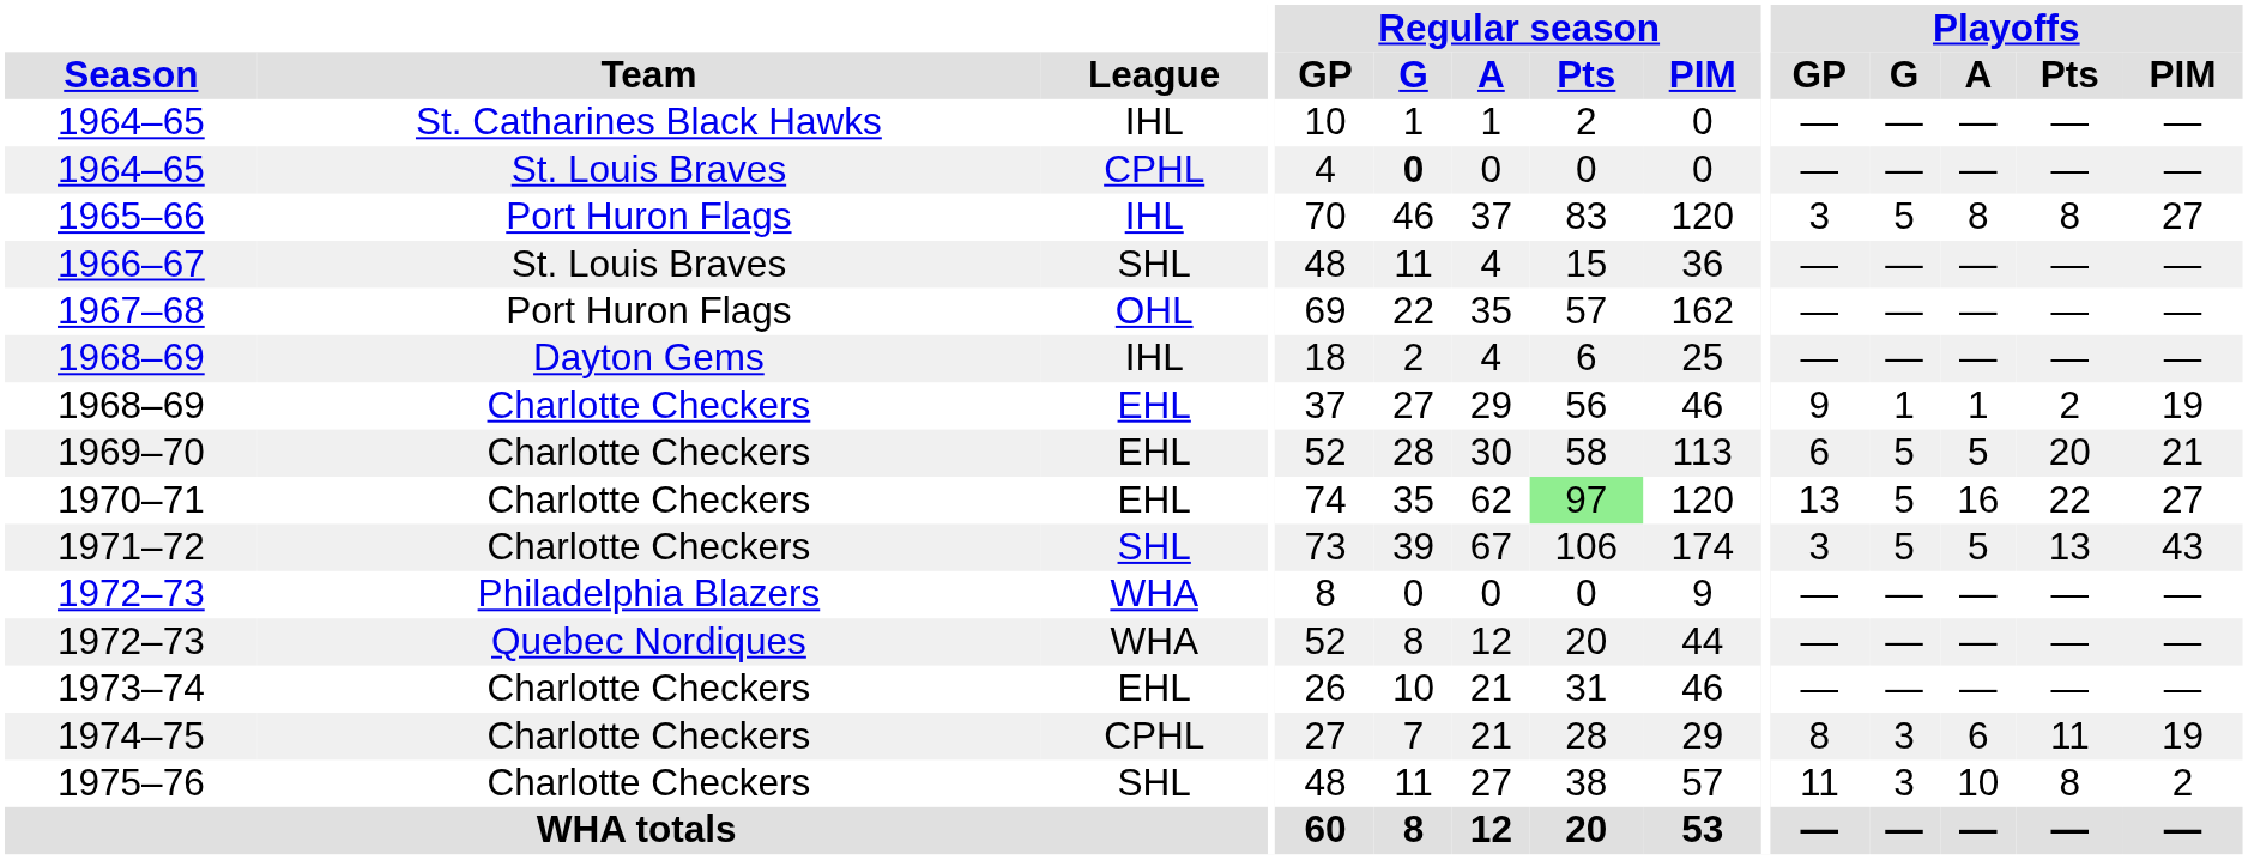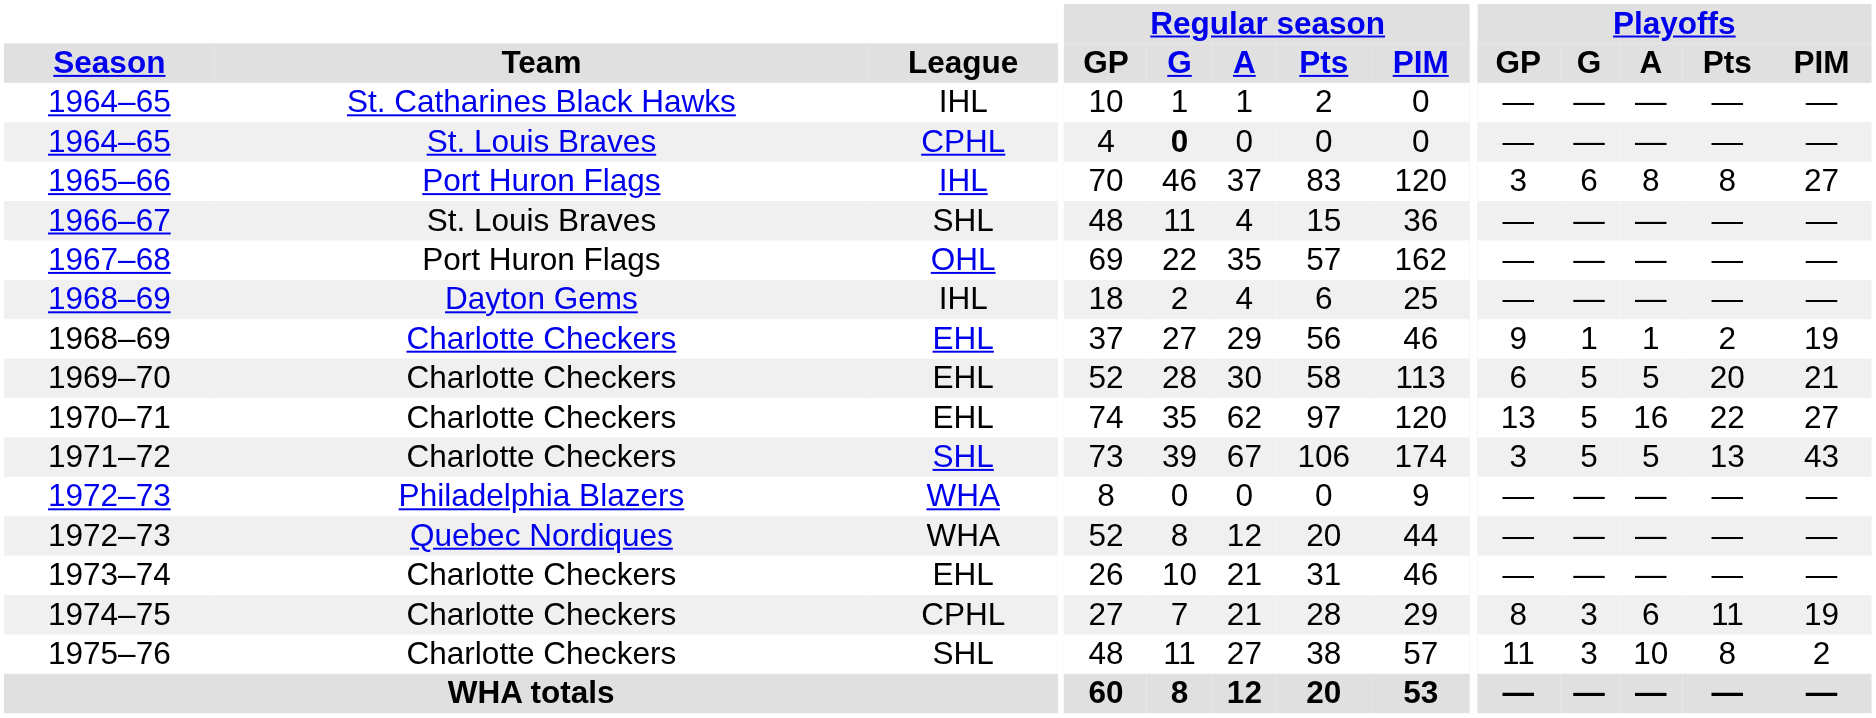1965–66 | Playoffs / G: 5 -> 6
1970–71 | Regular season / Pts: lightgreen background -> no background
